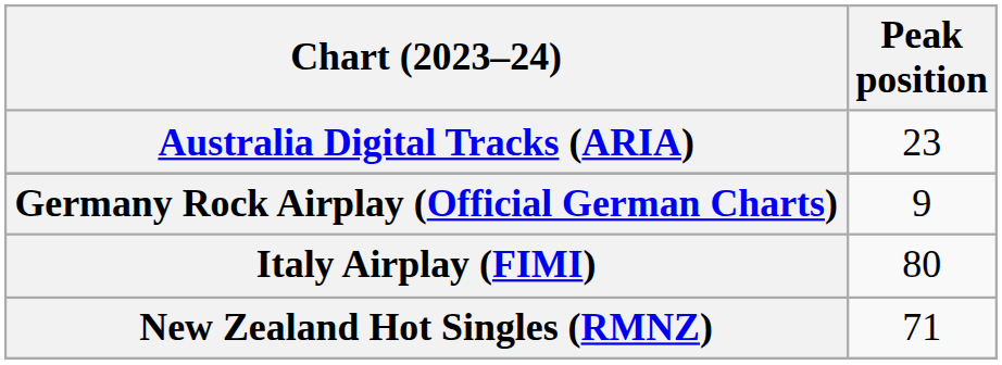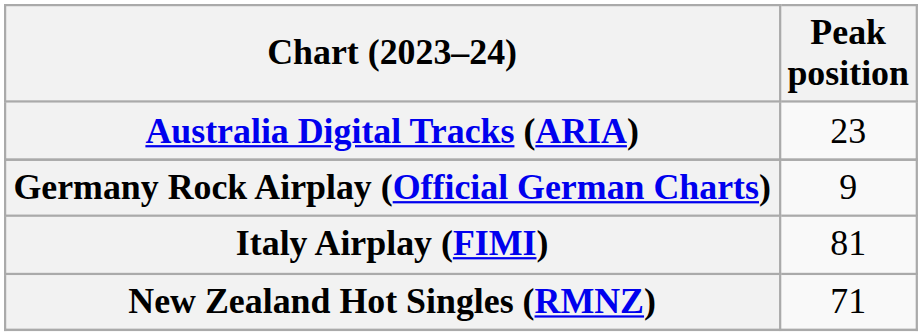Italy Airplay (FIMI) | Peak position: 80 -> 81
